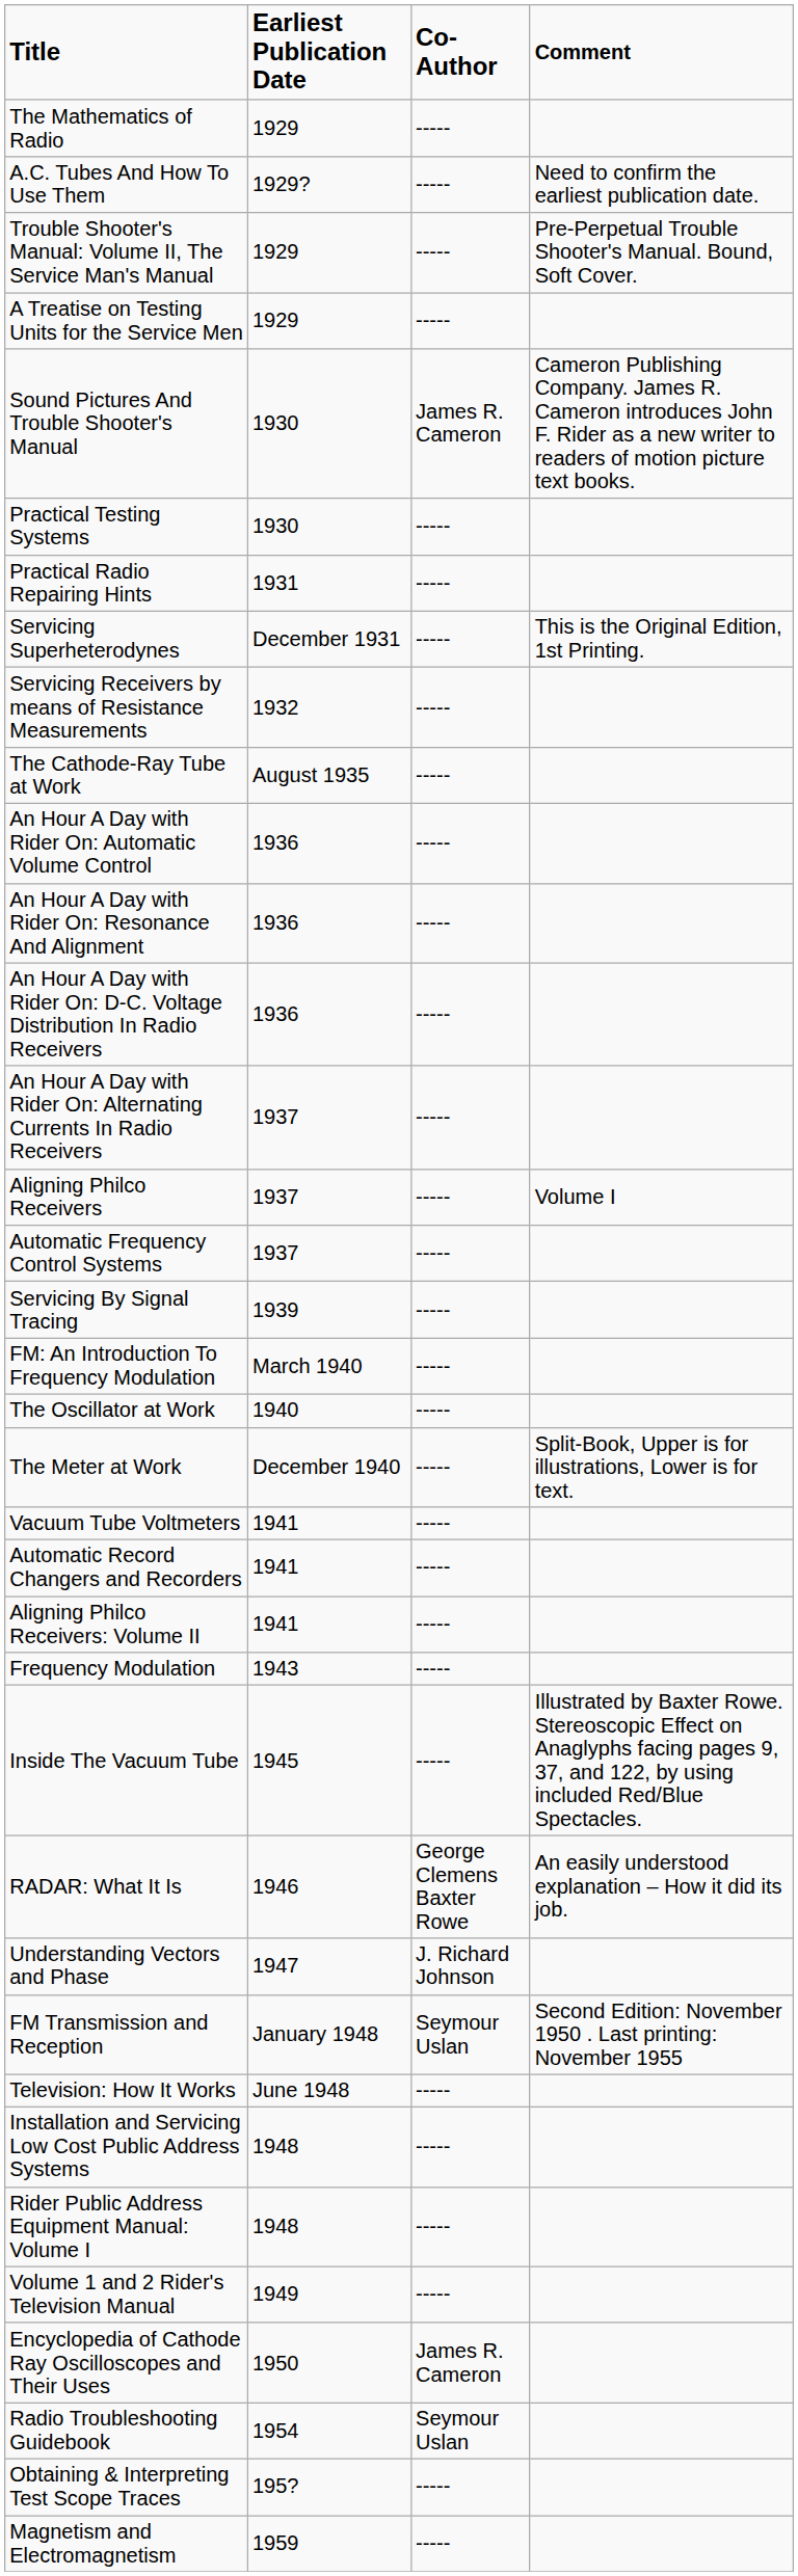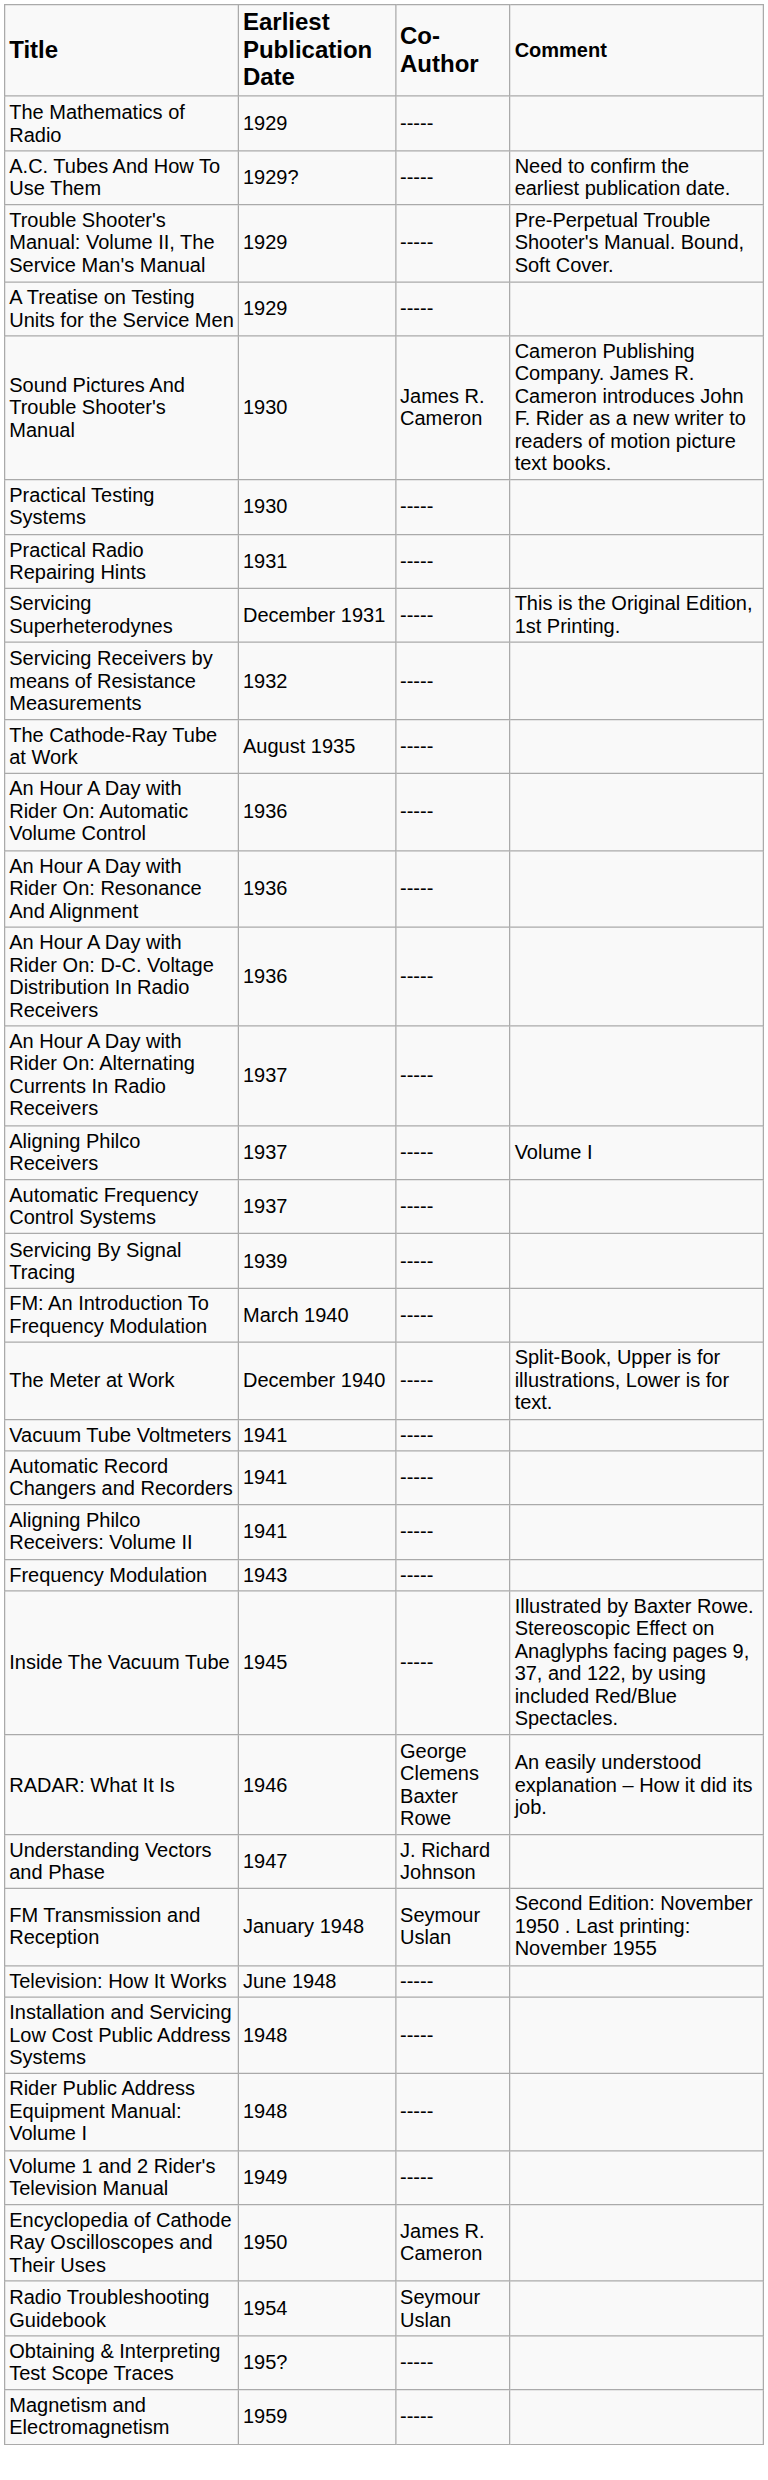- row: The Oscillator at Work | 1940 | -----
